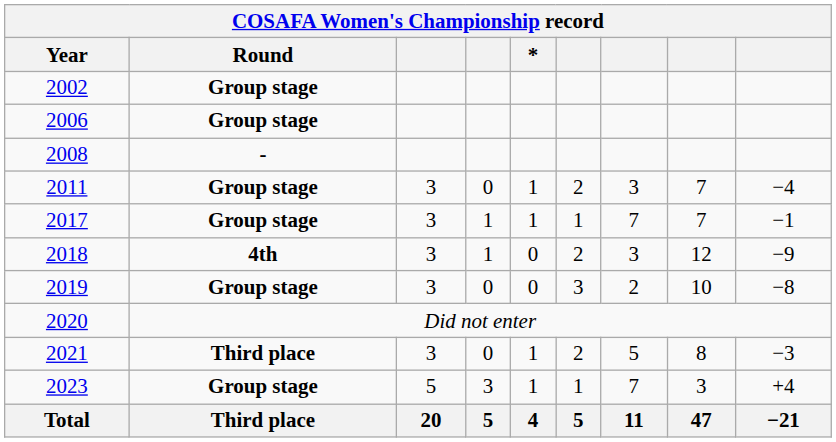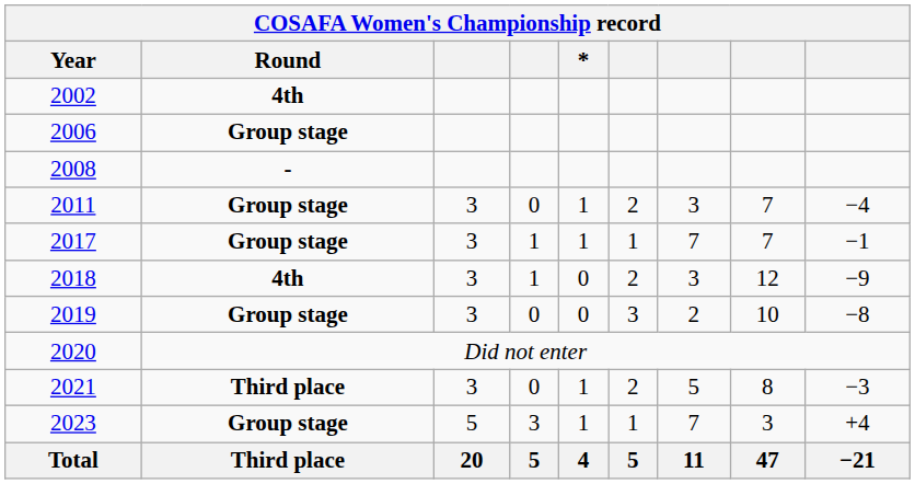2002 | Round: Group stage -> 4th
